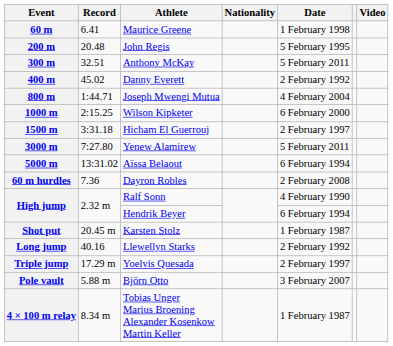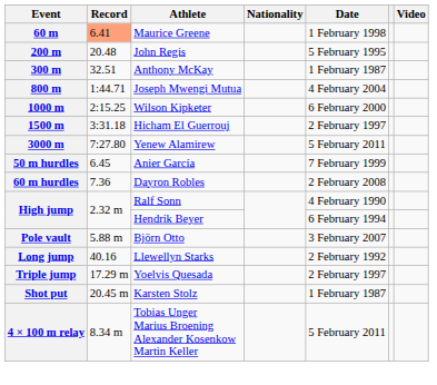60 m | Record: no background -> lightsalmon background
300 m | Date: 5 February 2011 -> 1 February 1987
- row: 400 m | 45.02 | Danny Everett | 2 February 1992
- row: 5000 m | 13:31.02 | Aïssa Belaout | 6 February 1994
+ row: 50 m hurdles | 6.45 | Anier García | 7 February 1999
rows swapped: Pole vault <-> Shot put
4 × 100 m relay | Date: 1 February 1987 -> 5 February 2011
